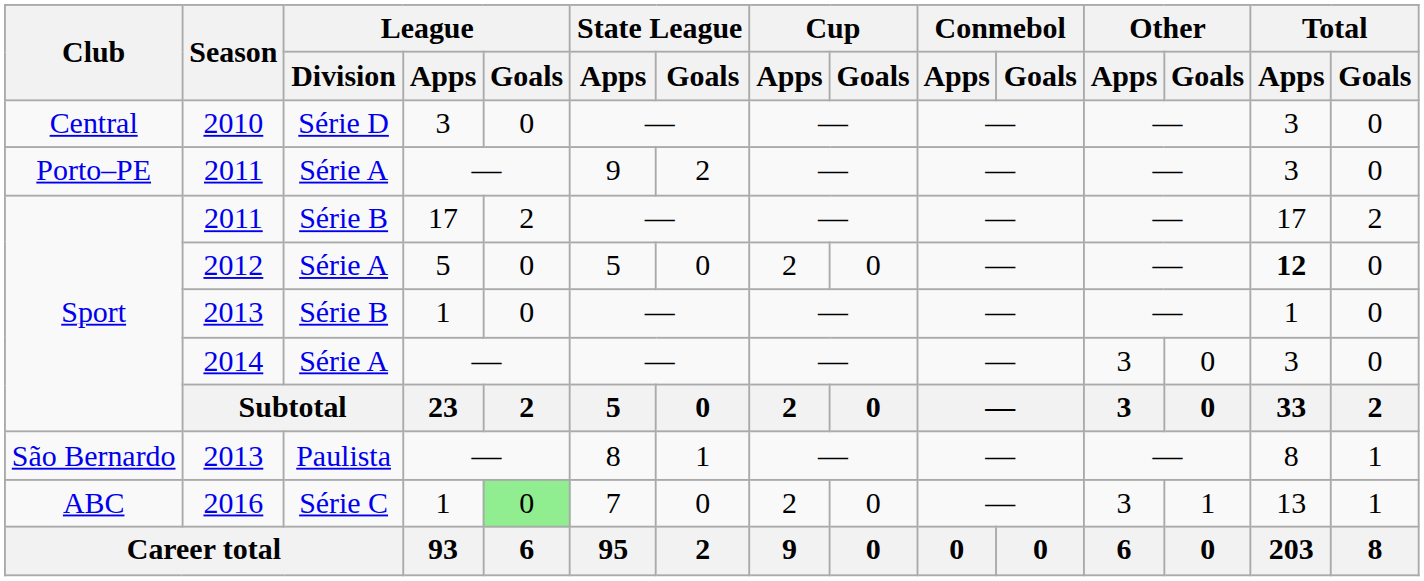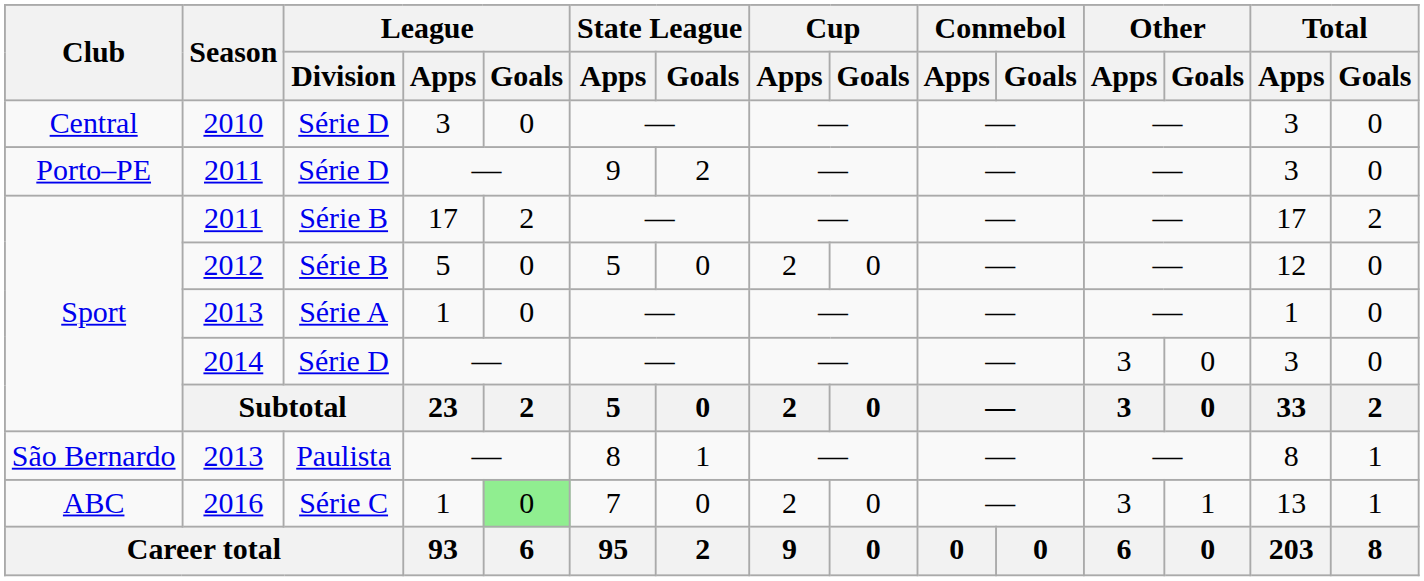Porto–PE / 2011 | League / Division: Série A -> Série D
2012 | League / Division: Série A -> Série B
2012 | Total / Apps: bold -> normal
Sport / 2013 | League / Division: Série B -> Série A
2014 | League / Division: Série A -> Série D
